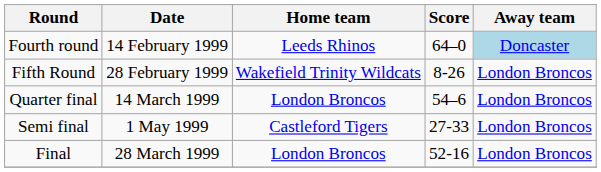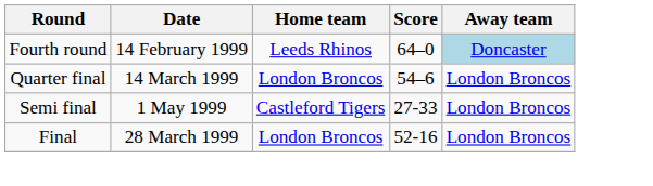- row: Fifth Round | 28 February 1999 | Wakefield Trinity Wildcats | 8-26 | London Broncos
